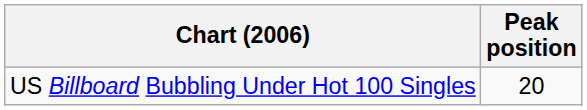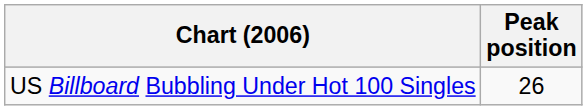US Billboard Bubbling Under Hot 100 Singles | Peak position: 20 -> 26
